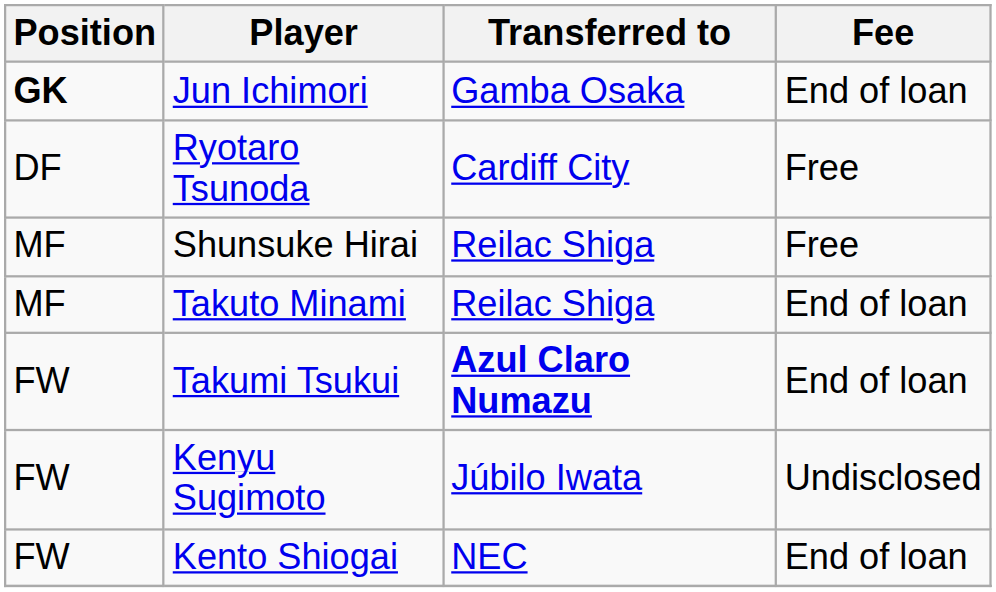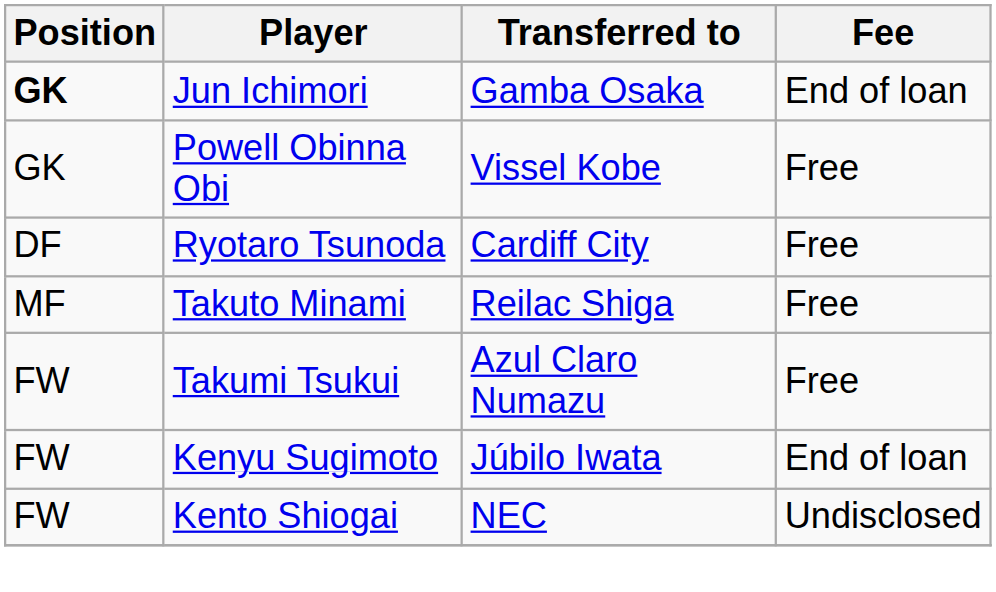+ row: GK | Powell Obinna Obi | Vissel Kobe | Free
- row: MF | Shunsuke Hirai | Reilac Shiga | Free
Takuto Minami | Fee: End of loan -> Free
Takumi Tsukui | Transferred to: bold -> normal
Takumi Tsukui | Fee: End of loan -> Free
Kenyu Sugimoto | Fee: Undisclosed -> End of loan
Kento Shiogai | Fee: End of loan -> Undisclosed
